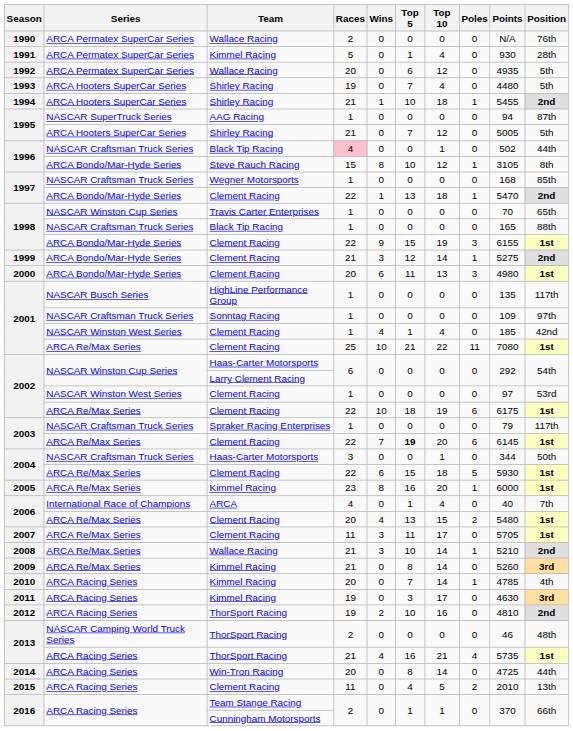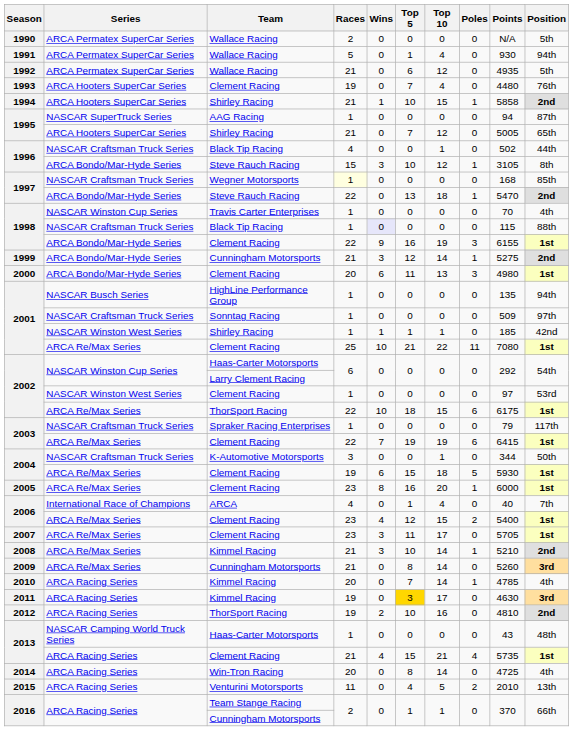1990 | Position: 76th -> 5th
1991 | Team: Kimmel Racing -> Wallace Racing
1991 | Position: 28th -> 94th
1992 | Races: 20 -> 21
1993 | Team: Shirley Racing -> Clement Racing
1993 | Position: 5th -> 76th
1994 | Top 10: 18 -> 15
1994 | Points: 5455 -> 5858
1995 / ARCA Hooters SuperCar Series | Position: 5th -> 65th
1996 / NASCAR Craftsman Truck Series | Races: pink background -> no background
1996 / ARCA Bondo/Mar-Hyde Series | Wins: 8 -> 3
1997 / NASCAR Craftsman Truck Series | Races: no background -> lightyellow background
1997 / ARCA Bondo/Mar-Hyde Series | Team: Clement Racing -> Steve Rauch Racing
1997 / ARCA Bondo/Mar-Hyde Series | Wins: 1 -> 0
1998 / NASCAR Winston Cup Series | Position: 65th -> 4th
1998 / NASCAR Craftsman Truck Series | Wins: no background -> lavender background
1998 / NASCAR Craftsman Truck Series | Points: 165 -> 115
1998 / ARCA Bondo/Mar-Hyde Series | Top 5: 15 -> 16
1999 | Team: Clement Racing -> Cunningham Motorsports
2001 / NASCAR Busch Series | Position: 117th -> 94th
2001 / NASCAR Craftsman Truck Series | Points: 109 -> 509
2001 / NASCAR Winston West Series | Team: Clement Racing -> Shirley Racing
2001 / NASCAR Winston West Series | Wins: 4 -> 1
2001 / NASCAR Winston West Series | Top 10: 4 -> 1
2002 / ARCA Re/Max Series | Team: Clement Racing -> ThorSport Racing
2002 / ARCA Re/Max Series | Top 10: 19 -> 15
2003 / ARCA Re/Max Series | Top 5: bold -> normal
2003 / ARCA Re/Max Series | Top 10: 20 -> 19
2003 / ARCA Re/Max Series | Points: 6145 -> 6415
2004 / NASCAR Craftsman Truck Series | Team: Haas-Carter Motorsports -> K-Automotive Motorsports
2004 / ARCA Re/Max Series | Races: 22 -> 19
2005 | Team: Kimmel Racing -> Clement Racing
2006 / ARCA Re/Max Series | Races: 20 -> 23
2006 / ARCA Re/Max Series | Top 5: 13 -> 12
2006 / ARCA Re/Max Series | Points: 5480 -> 5400
2007 | Races: 11 -> 23
2008 | Team: Wallace Racing -> Kimmel Racing
2009 | Team: Kimmel Racing -> Cunningham Motorsports
2011 | Top 5: no background -> gold background
2013 / NASCAR Camping World Truck Series | Team: ThorSport Racing -> Haas-Carter Motorsports
2013 / NASCAR Camping World Truck Series | Races: 2 -> 1
2013 / NASCAR Camping World Truck Series | Points: 46 -> 43
2013 / ARCA Racing Series | Team: ThorSport Racing -> Clement Racing
2013 / ARCA Racing Series | Top 5: 16 -> 15
2014 | Position: 44th -> 4th
2015 | Team: Clement Racing -> Venturini Motorsports
